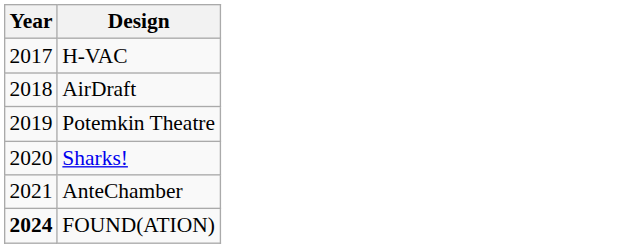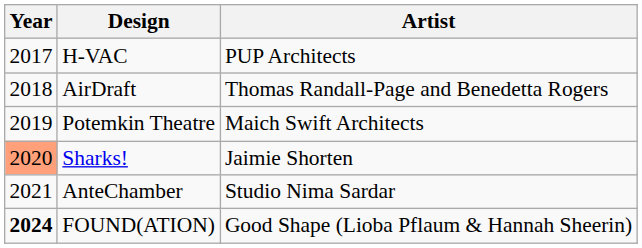+ column: Artist | PUP Architects | Thomas Randall-Page and Benedetta Rogers | Maich Swift Architects | Jaimie Shorten | Studio Nima Sardar | Good Shape (Lioba Pflaum & Hannah Sheerin)
Sharks! | Year: no background -> lightsalmon background
